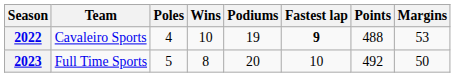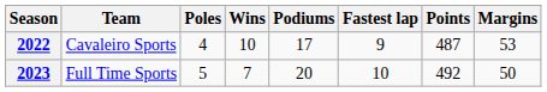2022 | Podiums: 19 -> 17
2022 | Fastest lap: bold -> normal
2022 | Points: 488 -> 487
2023 | Wins: 8 -> 7
